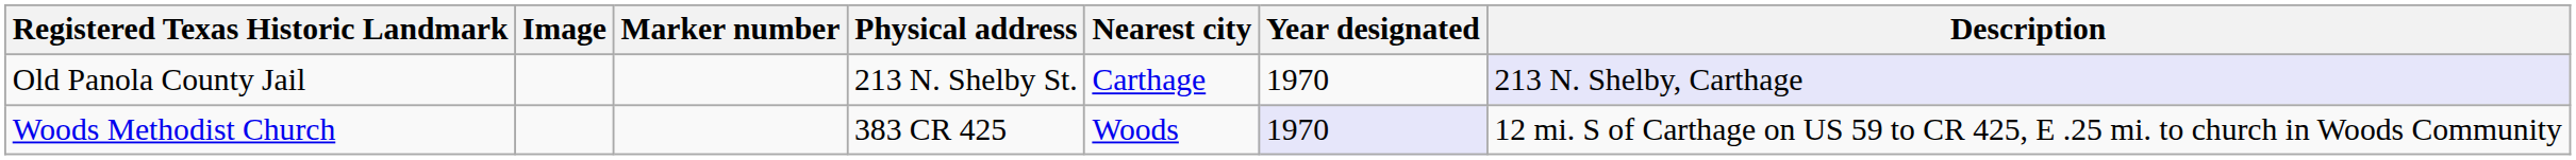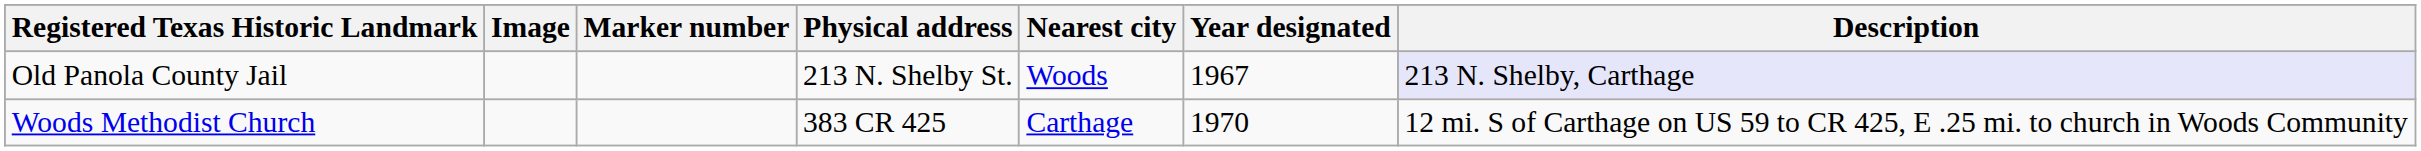Old Panola County Jail | Nearest city: Carthage -> Woods
Old Panola County Jail | Year designated: 1970 -> 1967
Woods Methodist Church | Nearest city: Woods -> Carthage
Woods Methodist Church | Year designated: lavender background -> no background
